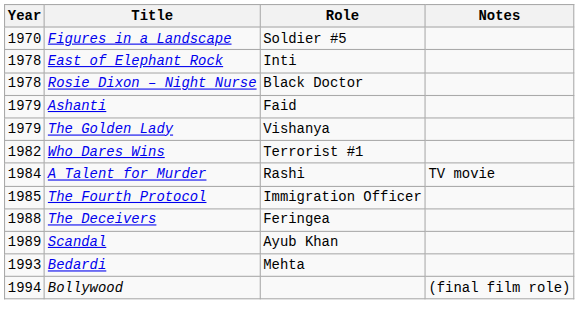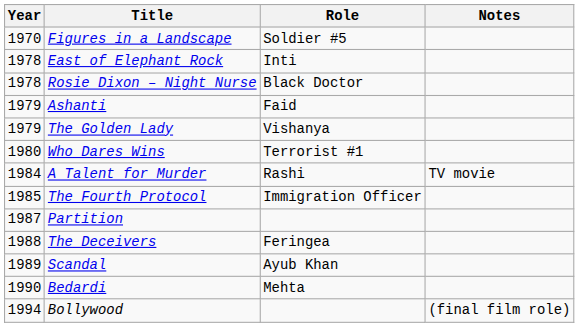Who Dares Wins | Year: 1982 -> 1980
+ row: 1987 | Partition
Bedardi | Year: 1993 -> 1990
